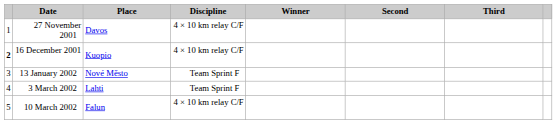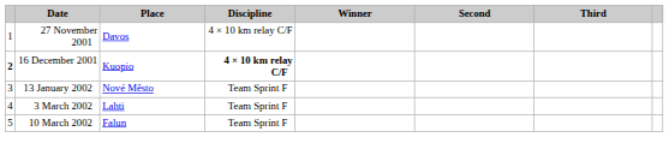16 December 2001 | Discipline: normal -> bold
10 March 2002 | Discipline: 4 × 10 km relay C/F -> Team Sprint F
